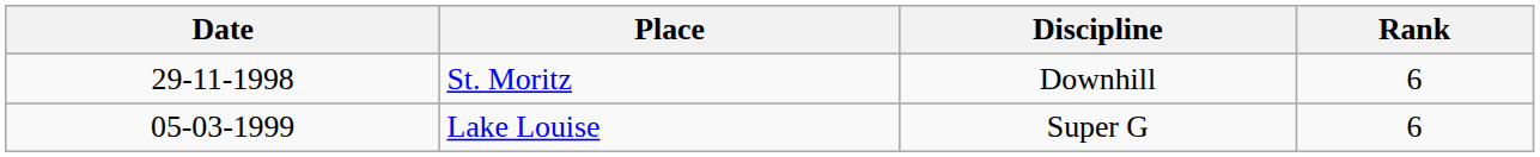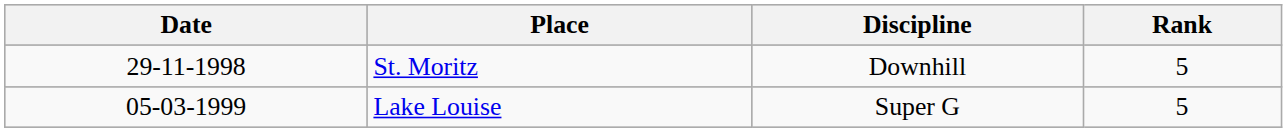St. Moritz | Rank: 6 -> 5
Lake Louise | Rank: 6 -> 5
